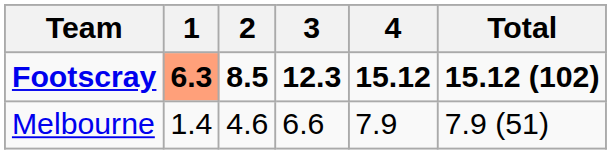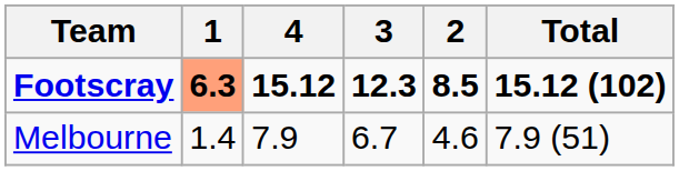columns swapped: 2 <-> 4
Melbourne | 3: 6.6 -> 6.7
